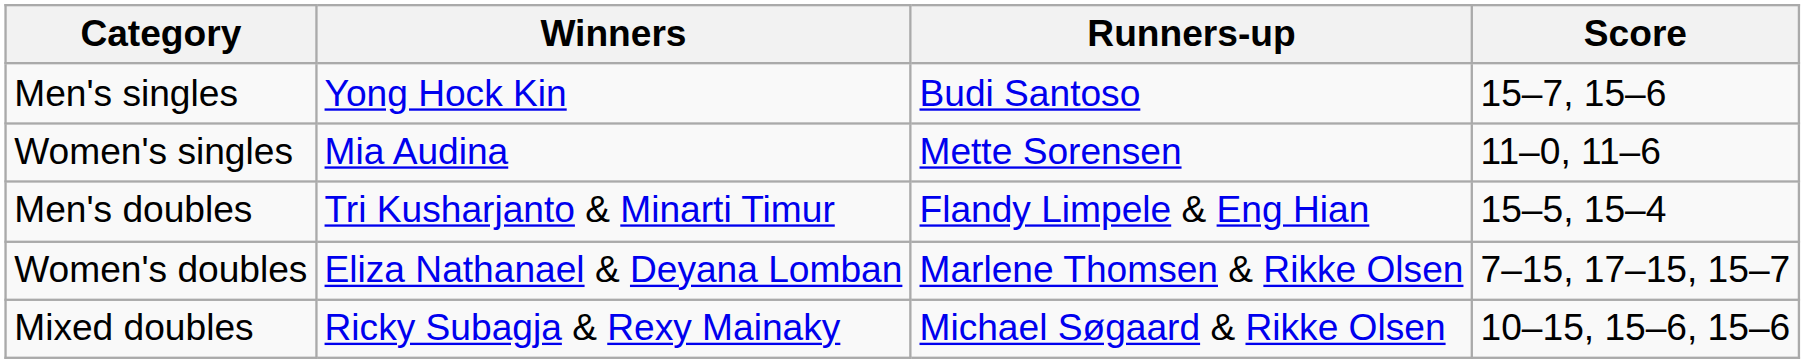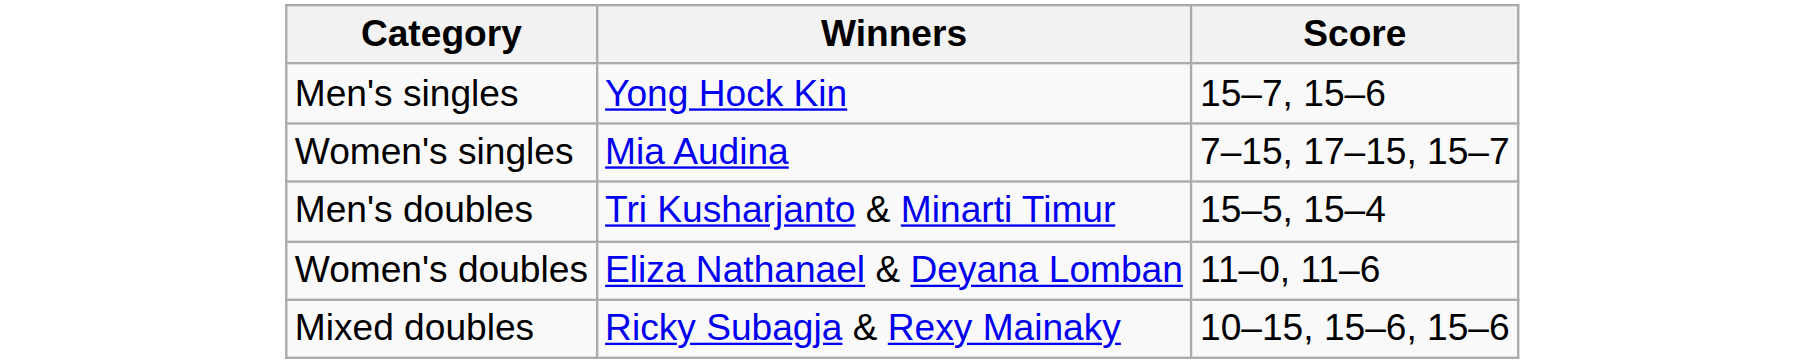- column: Runners-up | Budi Santoso | Mette Sorensen | Flandy Limpele & Eng Hian | Marlene Thomsen & Rikke Olsen | Michael Søgaard & Rikke Olsen
Women's singles | Score: 11–0, 11–6 -> 7–15, 17–15, 15–7
Women's doubles | Score: 7–15, 17–15, 15–7 -> 11–0, 11–6
